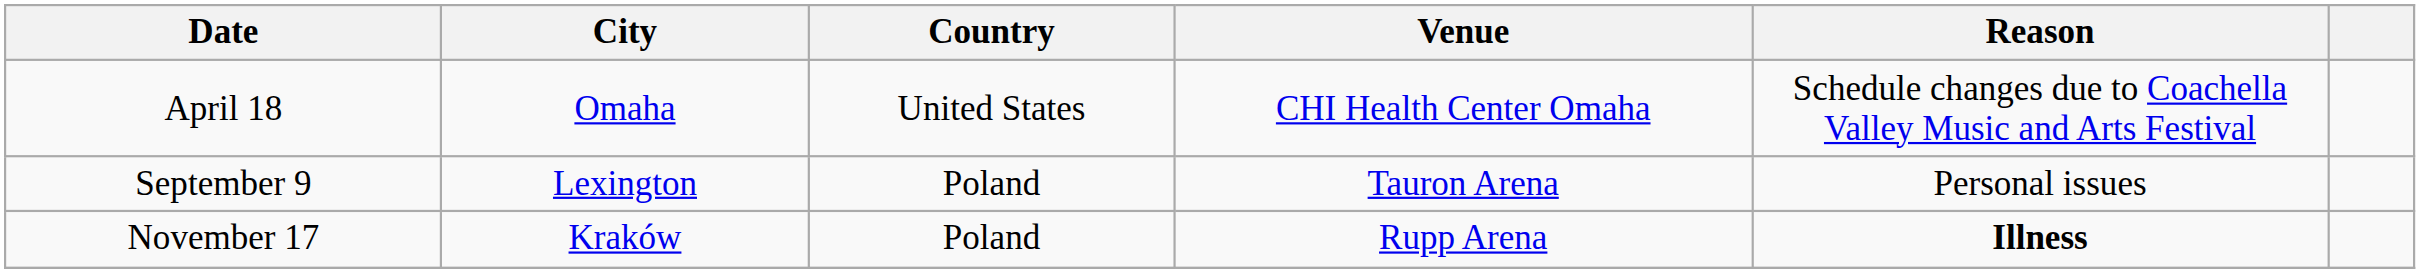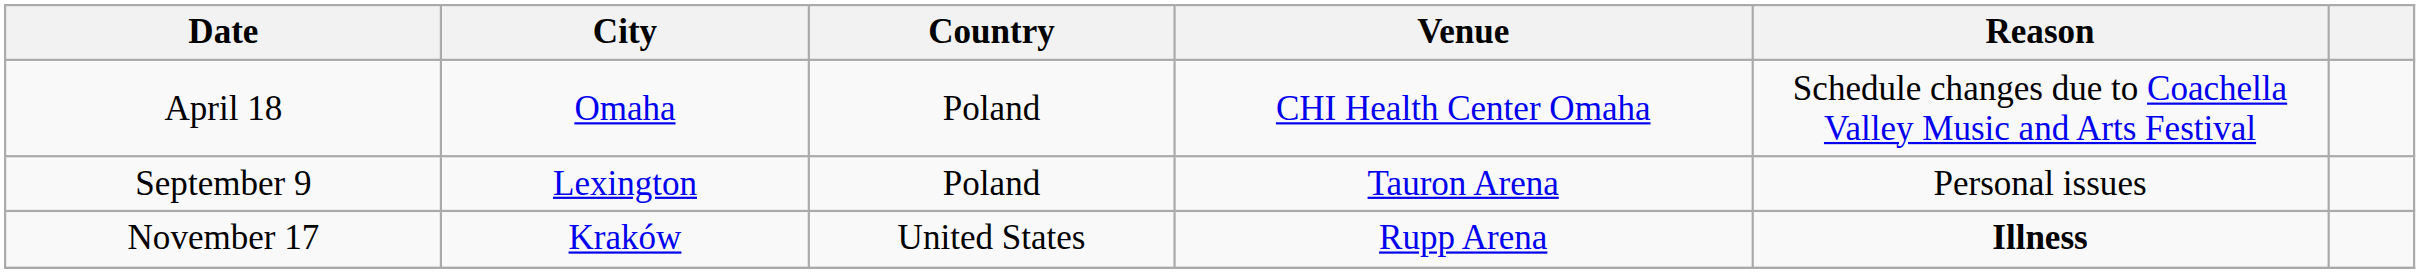April 18 | Country: United States -> Poland
November 17 | Country: Poland -> United States
